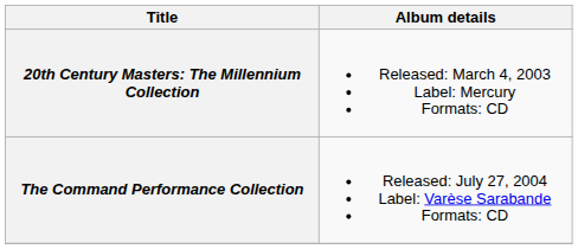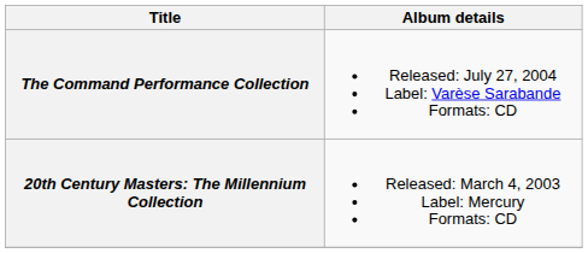rows swapped: 20th Century Masters: The Millennium Collection <-> The Command Performance Collection
